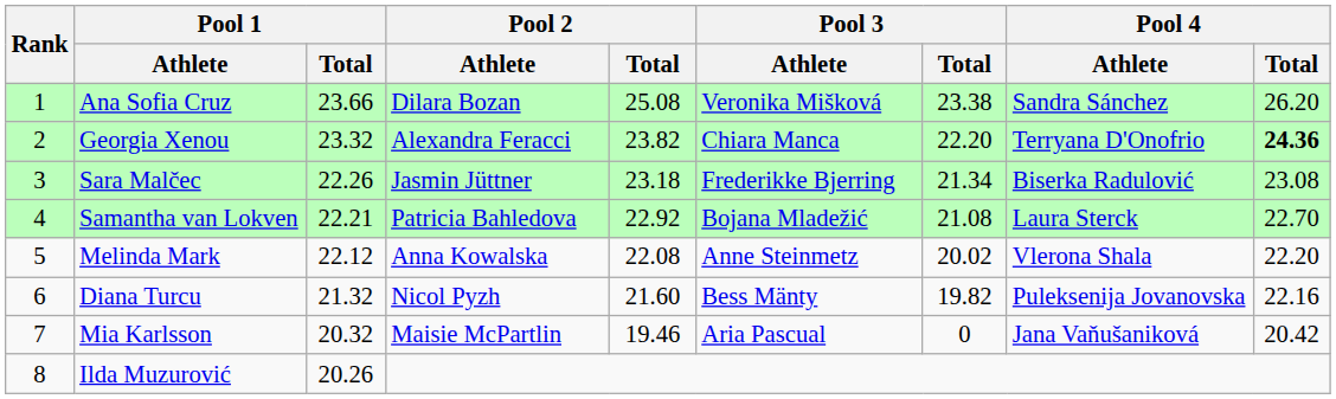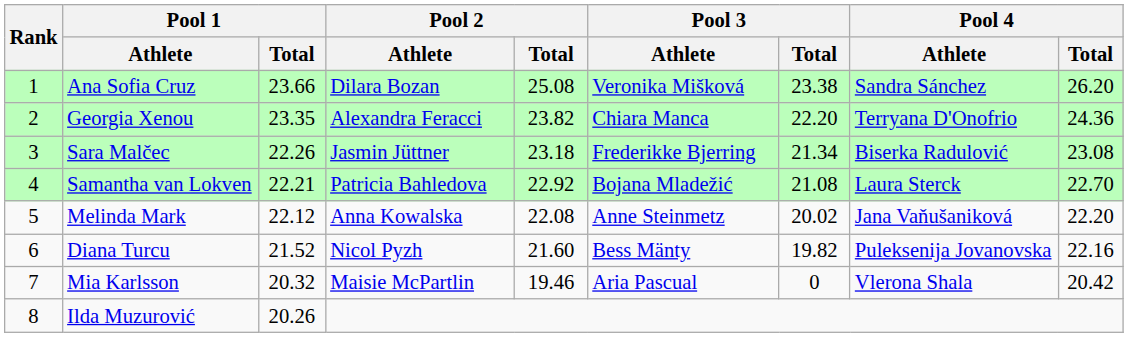Georgia Xenou | Pool 1 / Total: 23.32 -> 23.35
Georgia Xenou | Pool 4 / Total: bold -> normal
Melinda Mark | Pool 4 / Athlete: Vlerona Shala -> Jana Vaňušaniková
Diana Turcu | Pool 1 / Total: 21.32 -> 21.52
Mia Karlsson | Pool 4 / Athlete: Jana Vaňušaniková -> Vlerona Shala
